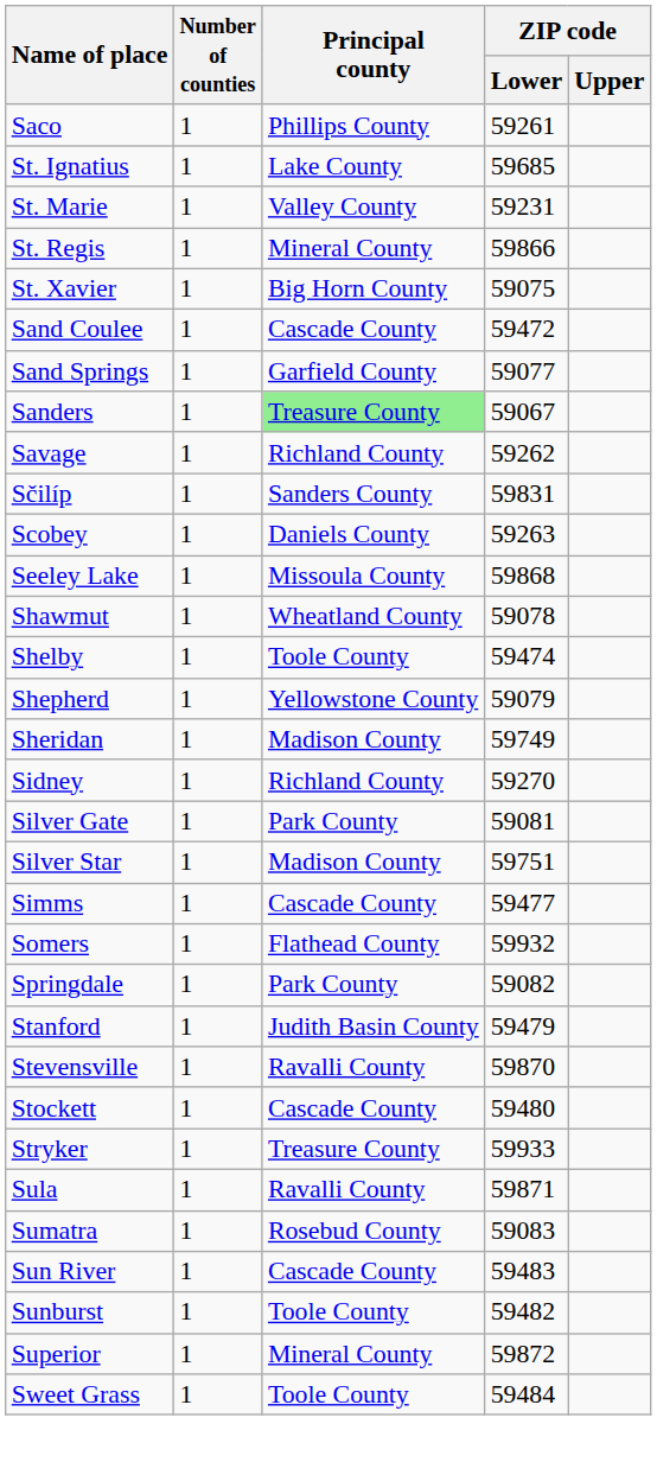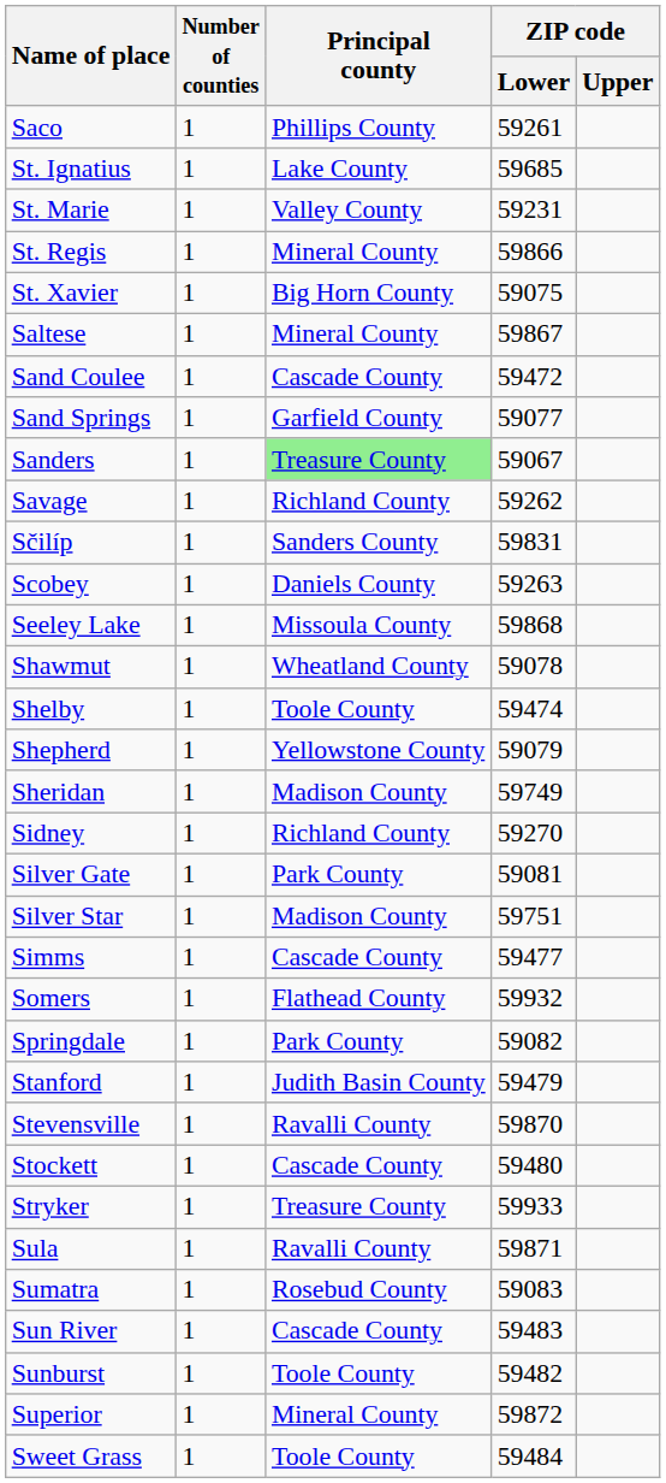+ row: Saltese | 1 | Mineral County | 59867
